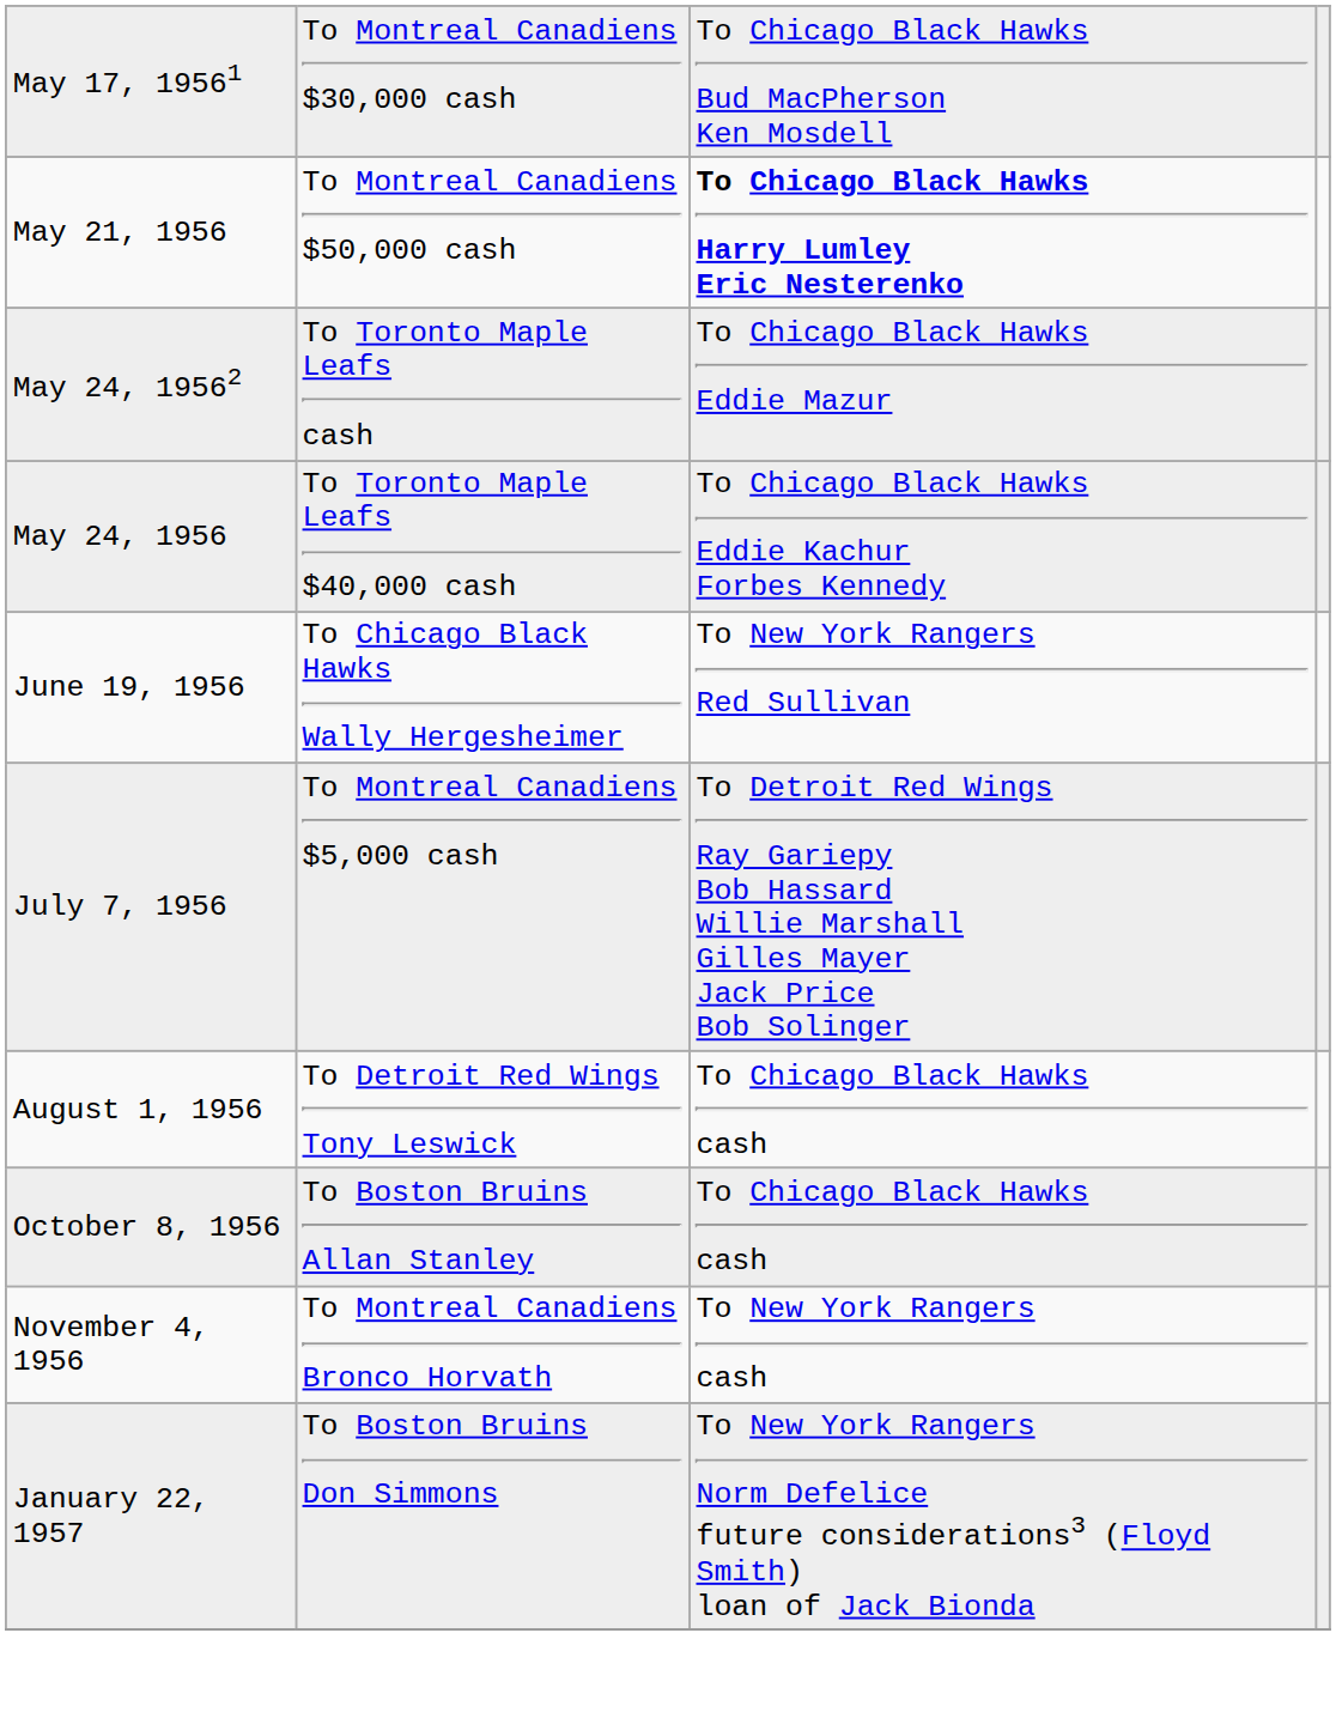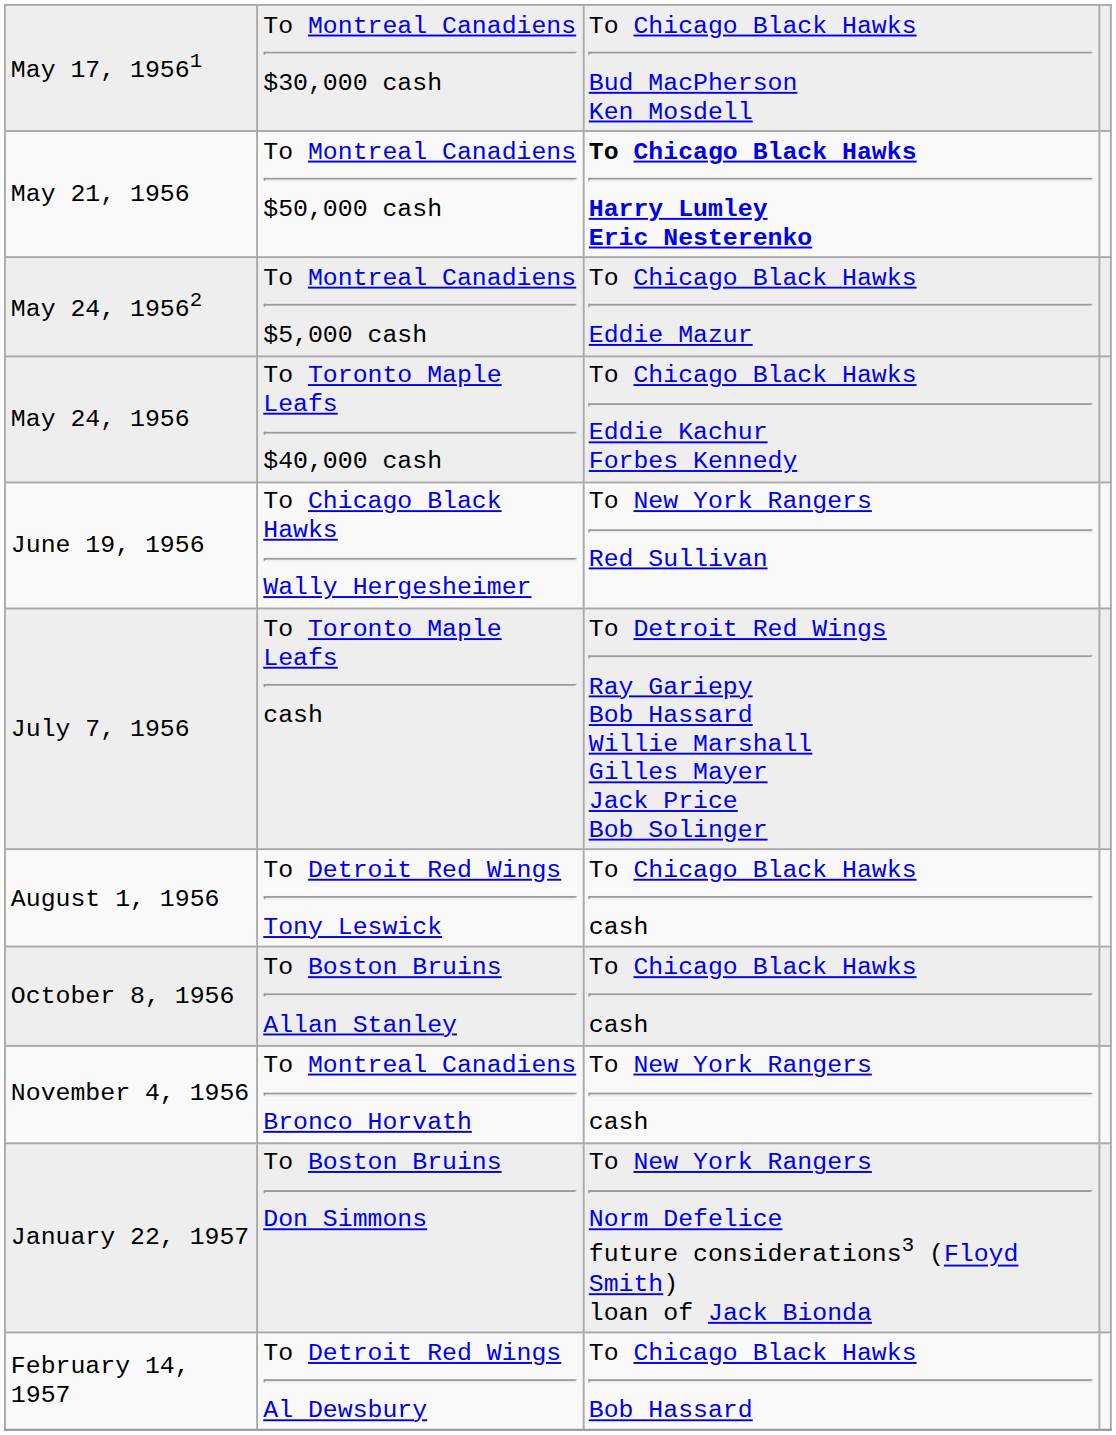May 24, 19562 | column 2: To Toronto Maple Leafs cash -> To Montreal Canadiens $5,000 cash
July 7, 1956 | column 2: To Montreal Canadiens $5,000 cash -> To Toronto Maple Leafs cash
+ row: February 14, 1957 | To Detroit Red Wings Al Dewsbury | To Chicago Black Hawks Bob Hassard
